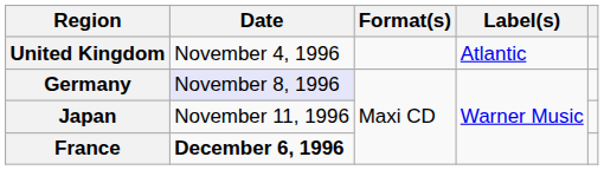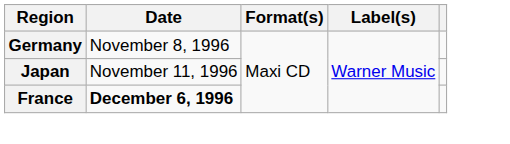- row: United Kingdom | November 4, 1996 | Atlantic
Germany | Date: lavender background -> no background
